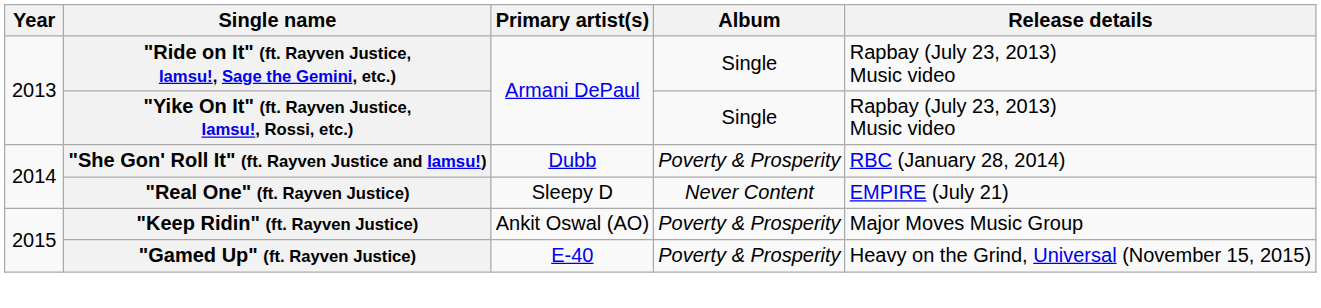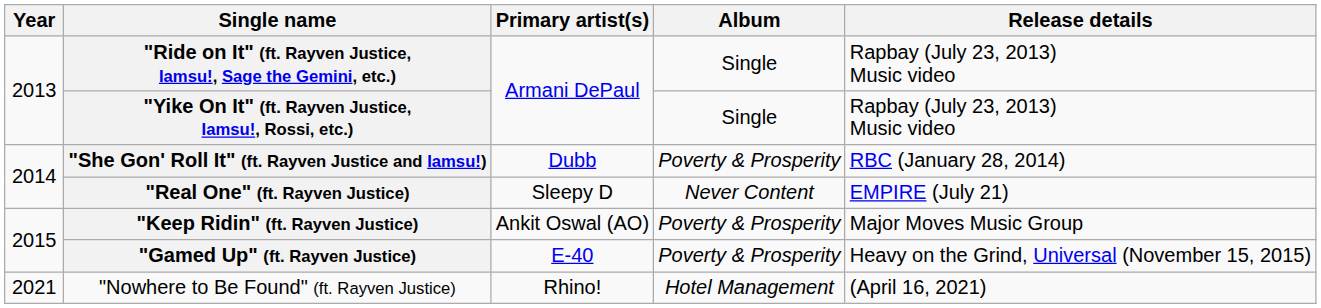+ row: 2021 | "Nowhere to Be Found" (ft. Rayven Justice) | Rhino! | Hotel Management | (April 16, 2021)
